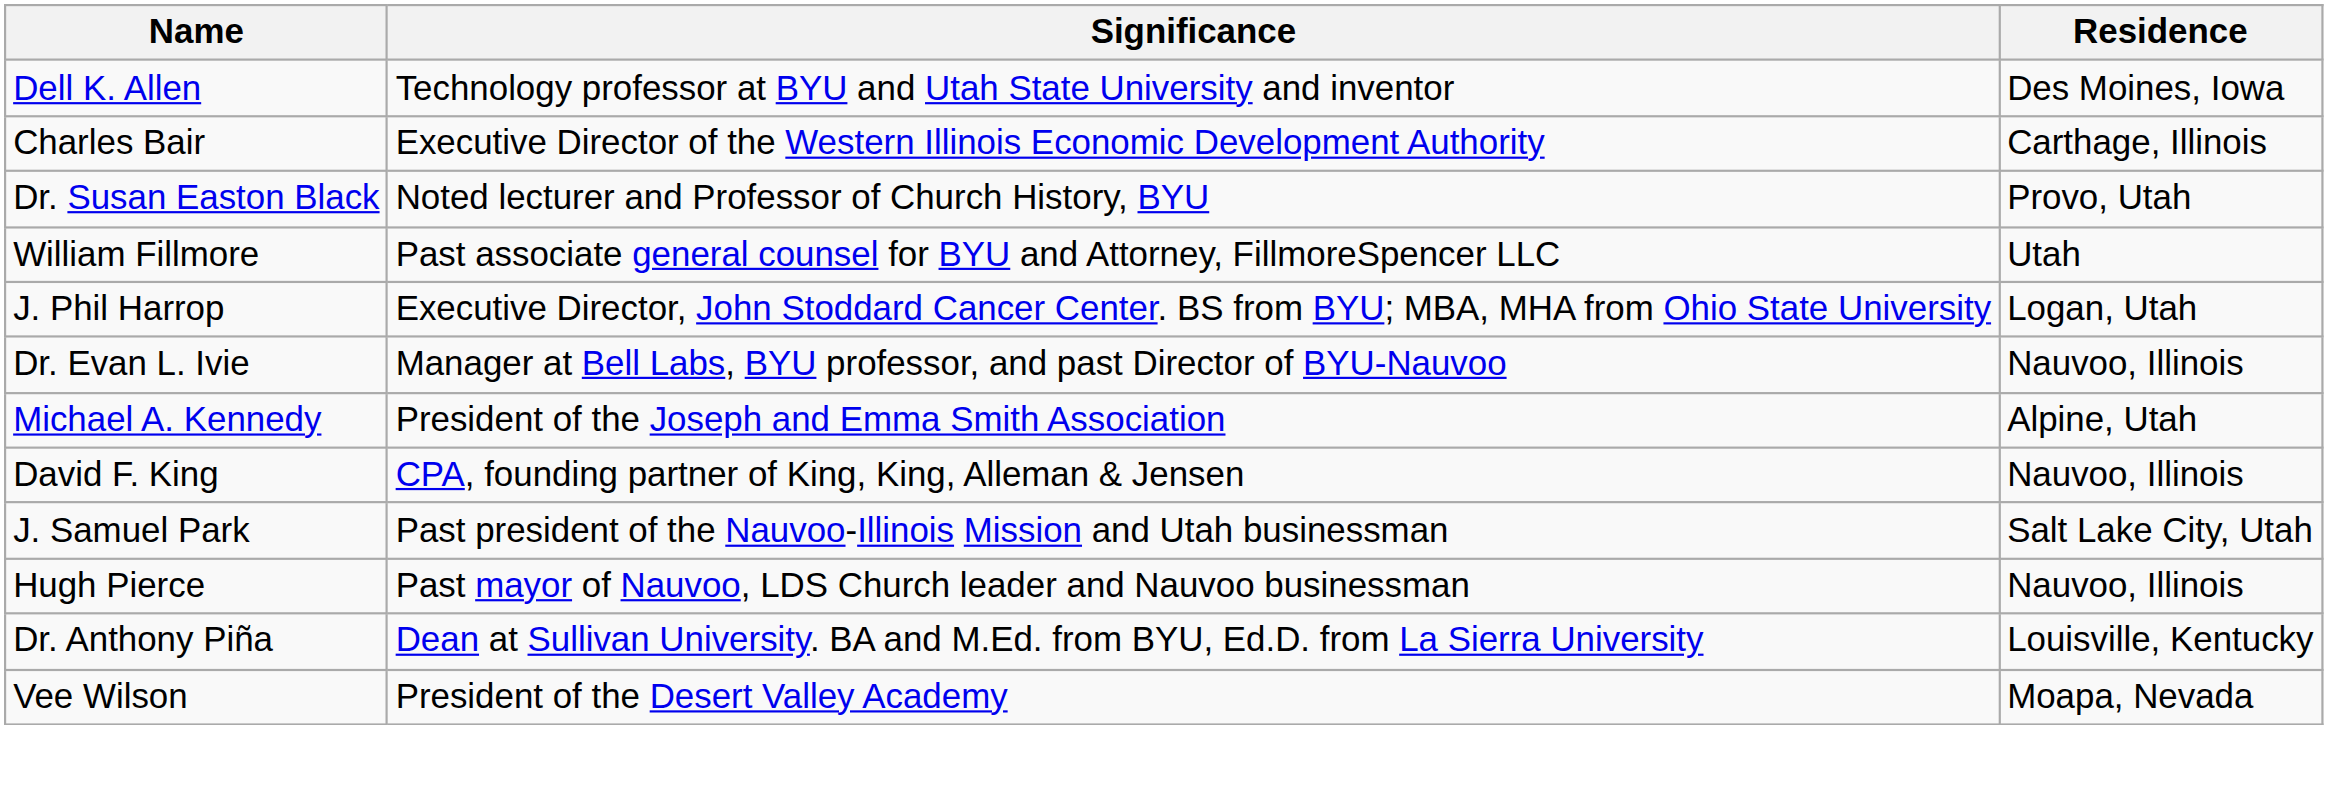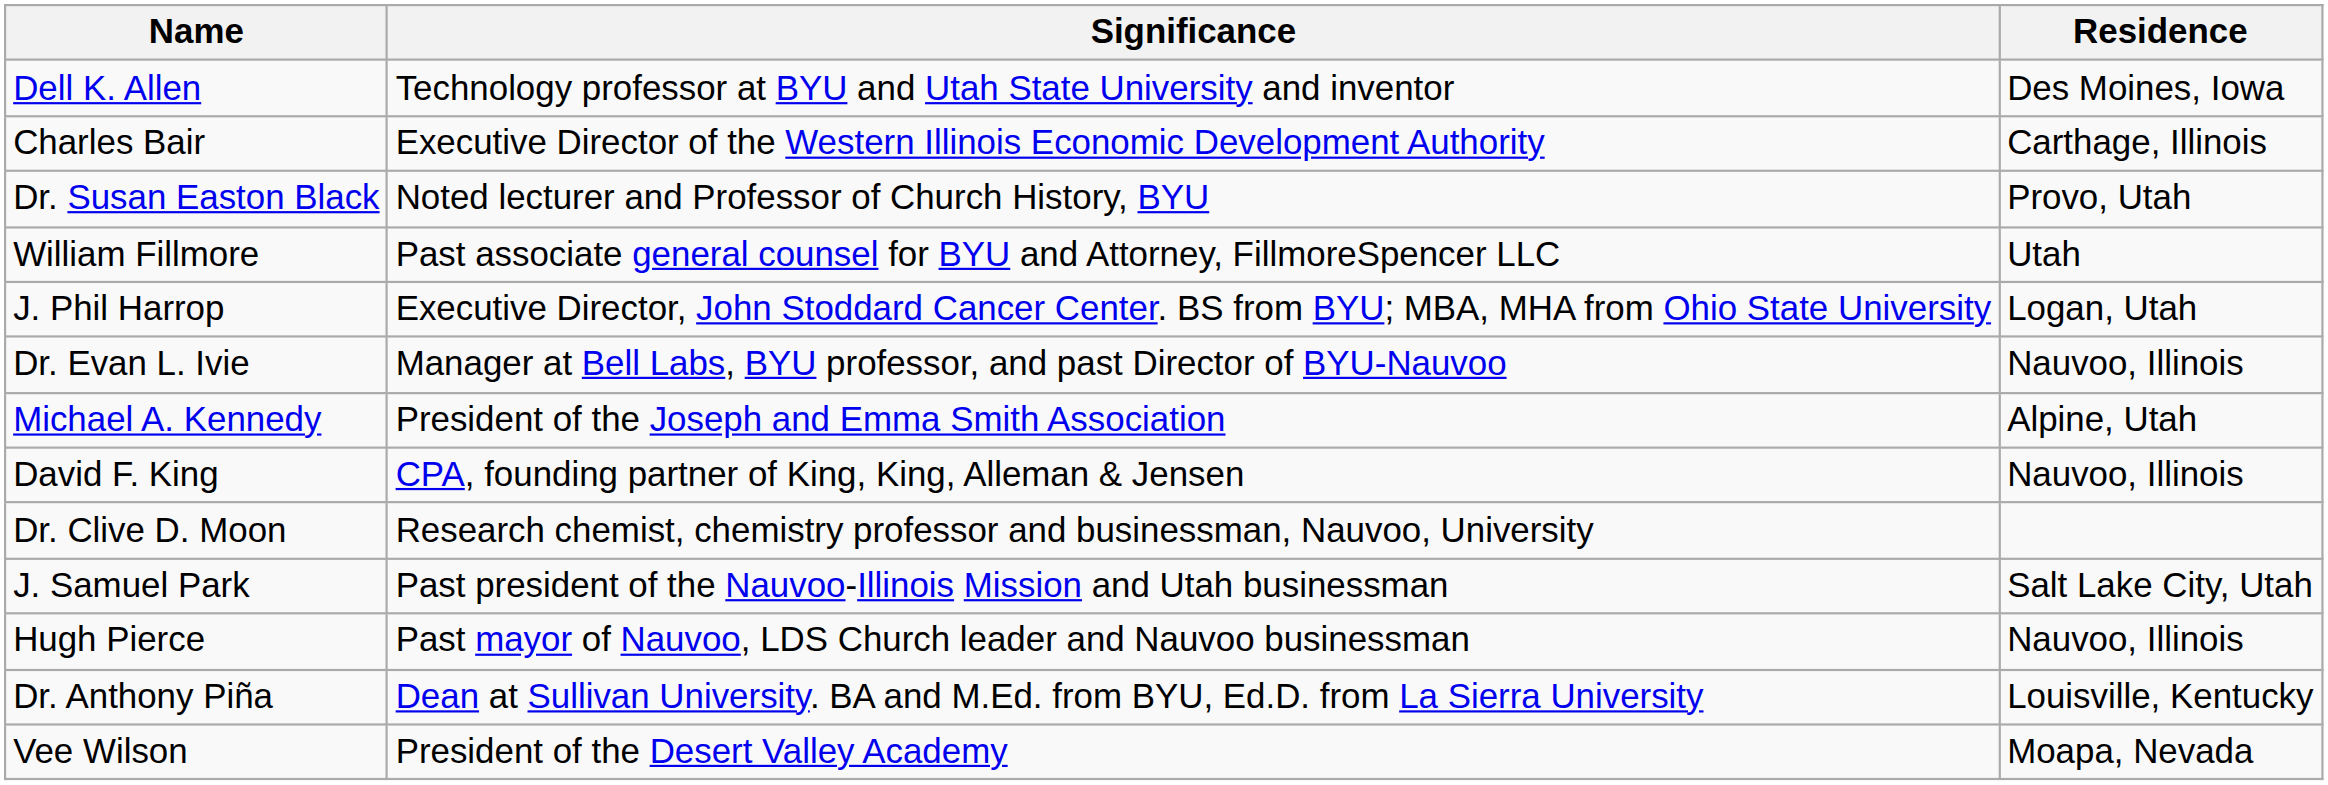+ row: Dr. Clive D. Moon | Research chemist, chemistry professor and businessman, Nauvoo, University
